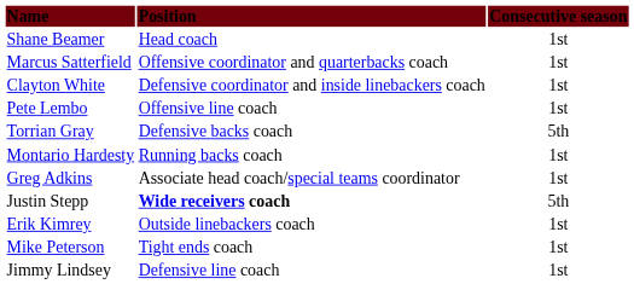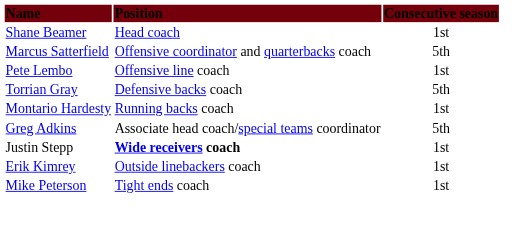Marcus Satterfield | Consecutive season: 1st -> 5th
- row: Clayton White | Defensive coordinator and inside linebackers coach | 1st
Greg Adkins | Consecutive season: 1st -> 5th
Justin Stepp | Consecutive season: 5th -> 1st
- row: Jimmy Lindsey | Defensive line coach | 1st
